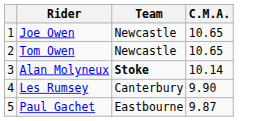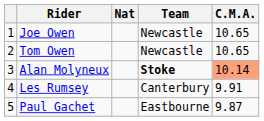+ column: Nat
Alan Molyneux | C.M.A.: no background -> lightsalmon background
Les Rumsey | C.M.A.: 9.90 -> 9.91
